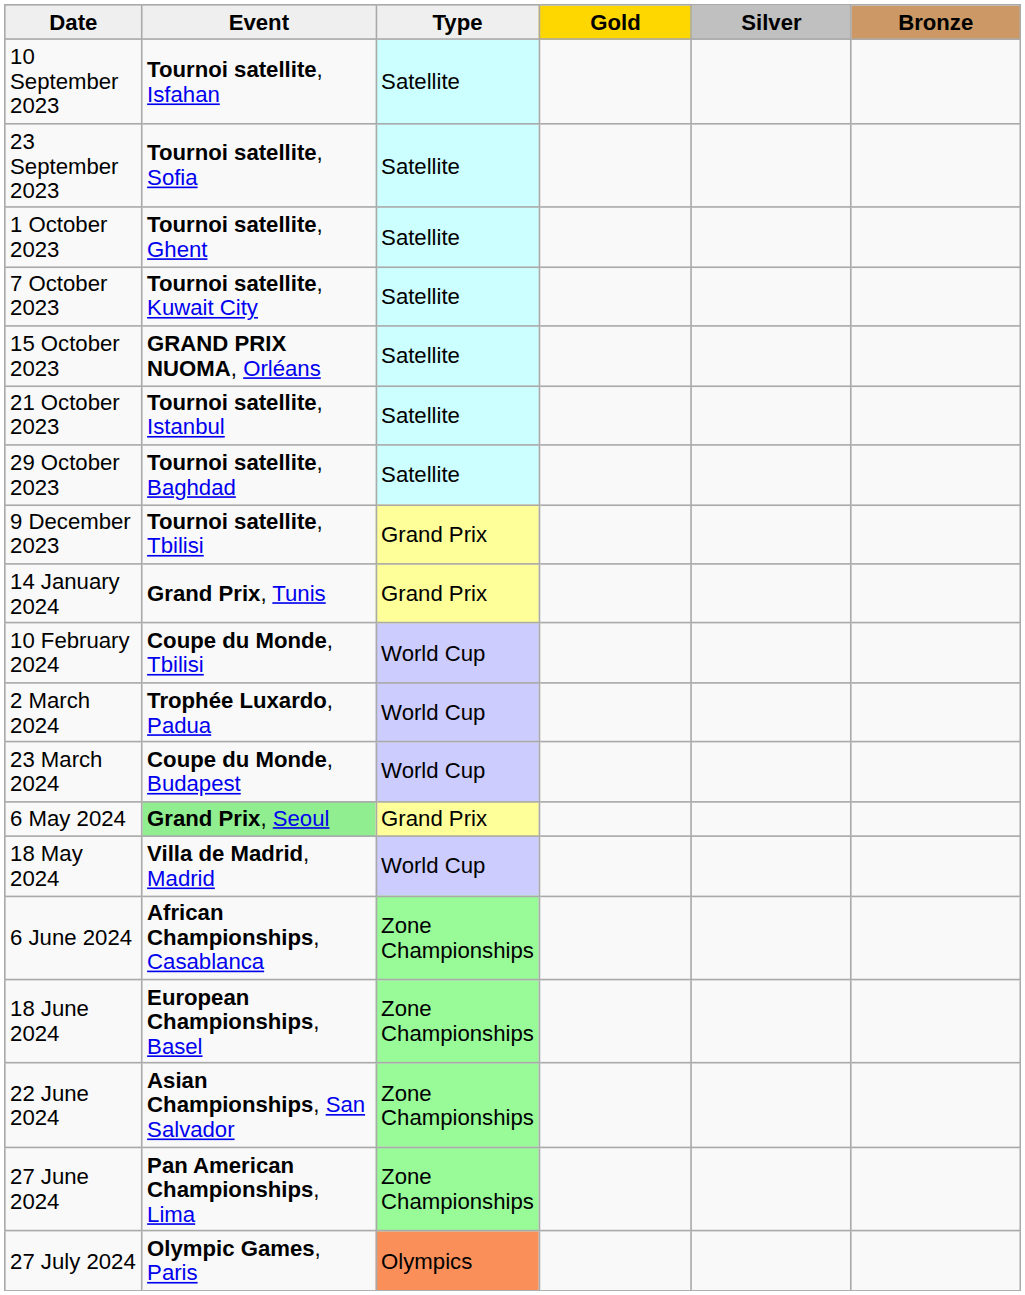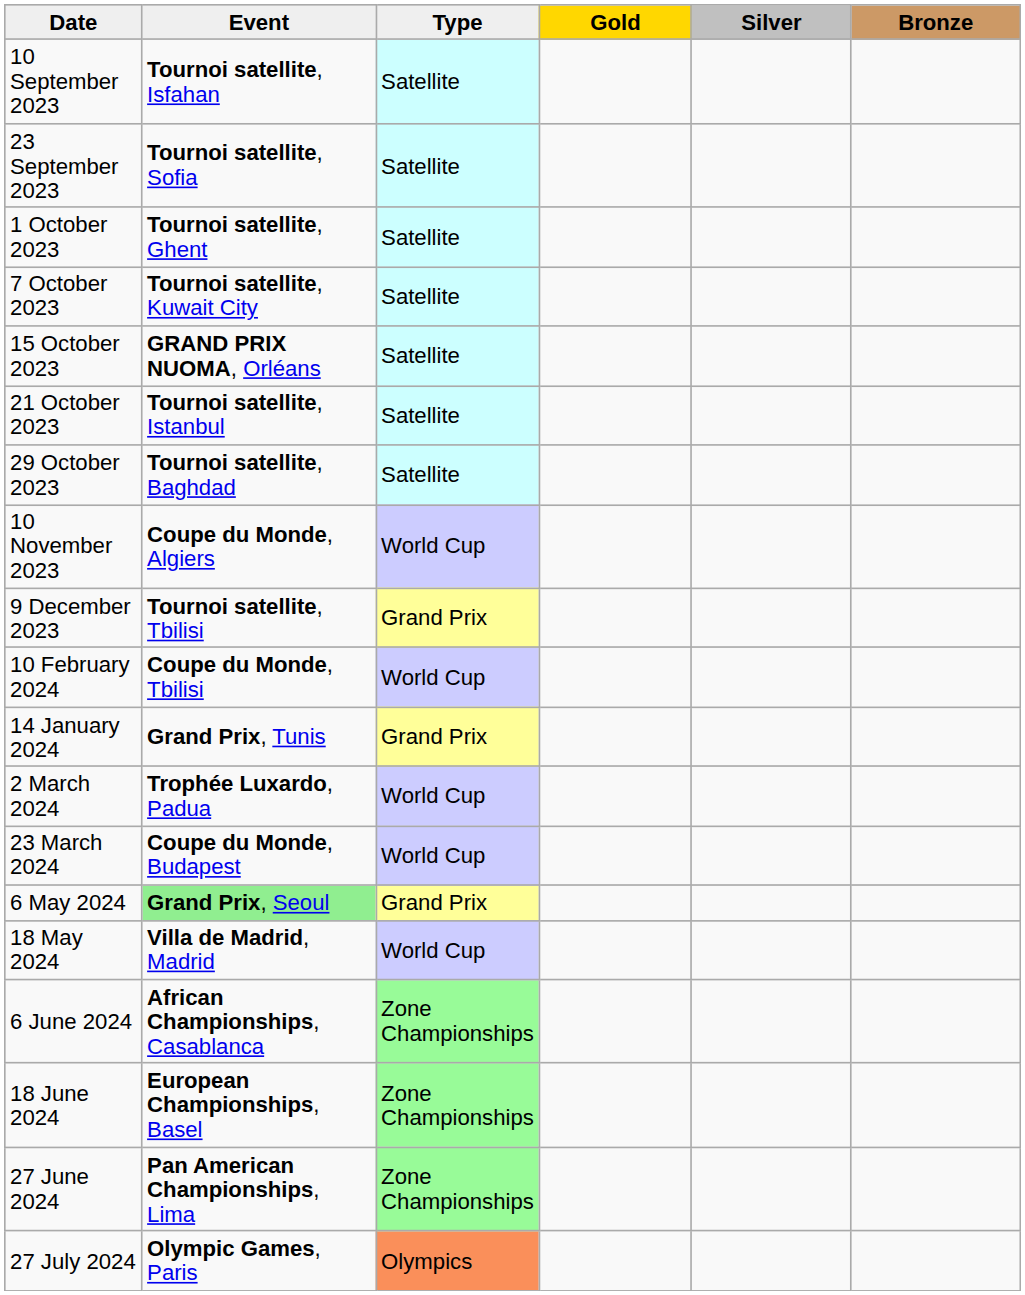+ row: 10 November 2023 | Coupe du Monde, Algiers | World Cup
rows swapped: 14 January 2024 <-> 10 February 2024
- row: 22 June 2024 | Asian Championships, San Salvador | Zone Championships
